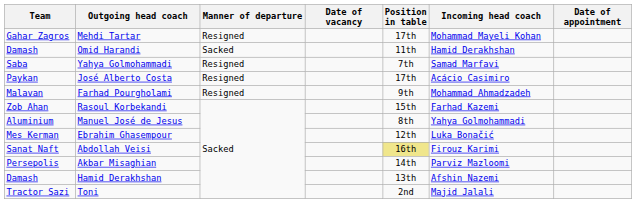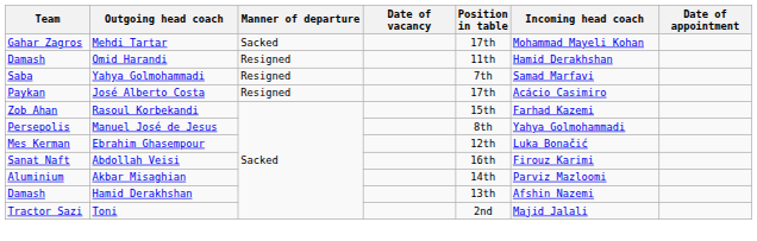Mehdi Tartar | Manner of departure: Resigned -> Sacked
Omid Harandi | Manner of departure: Sacked -> Resigned
- row: Malavan | Farhad Pourgholami | Resigned | 9th | Mohammad Ahmadzadeh
Manuel José de Jesus | Team: Aluminium -> Persepolis
Abdollah Veisi | Position in table: khaki background -> no background
Akbar Misaghian | Team: Persepolis -> Aluminium
